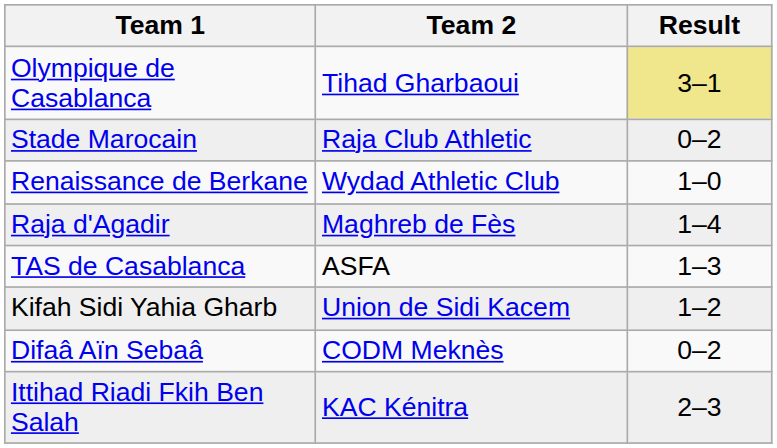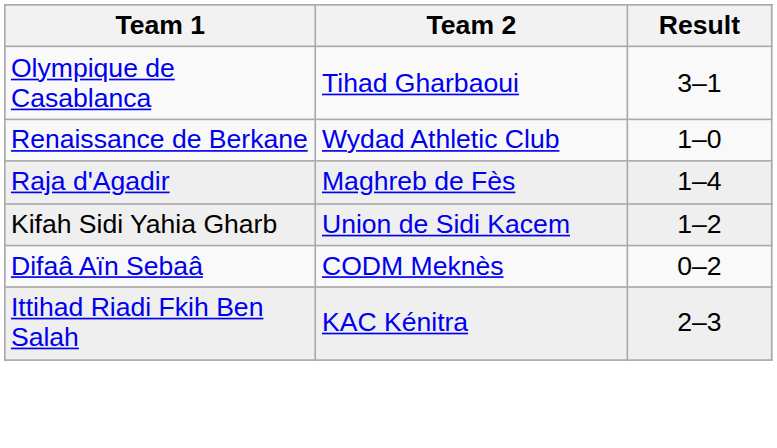Olympique de Casablanca | Result: khaki background -> no background
- row: Stade Marocain | Raja Club Athletic | 0–2
- row: TAS de Casablanca | ASFA | 1–3
